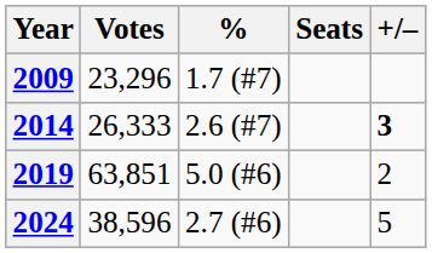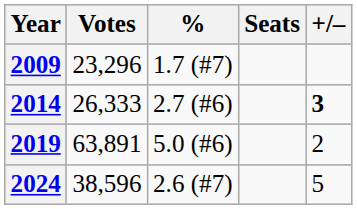2014 | %: 2.6 (#7) -> 2.7 (#6)
2019 | Votes: 63,851 -> 63,891
2024 | %: 2.7 (#6) -> 2.6 (#7)
